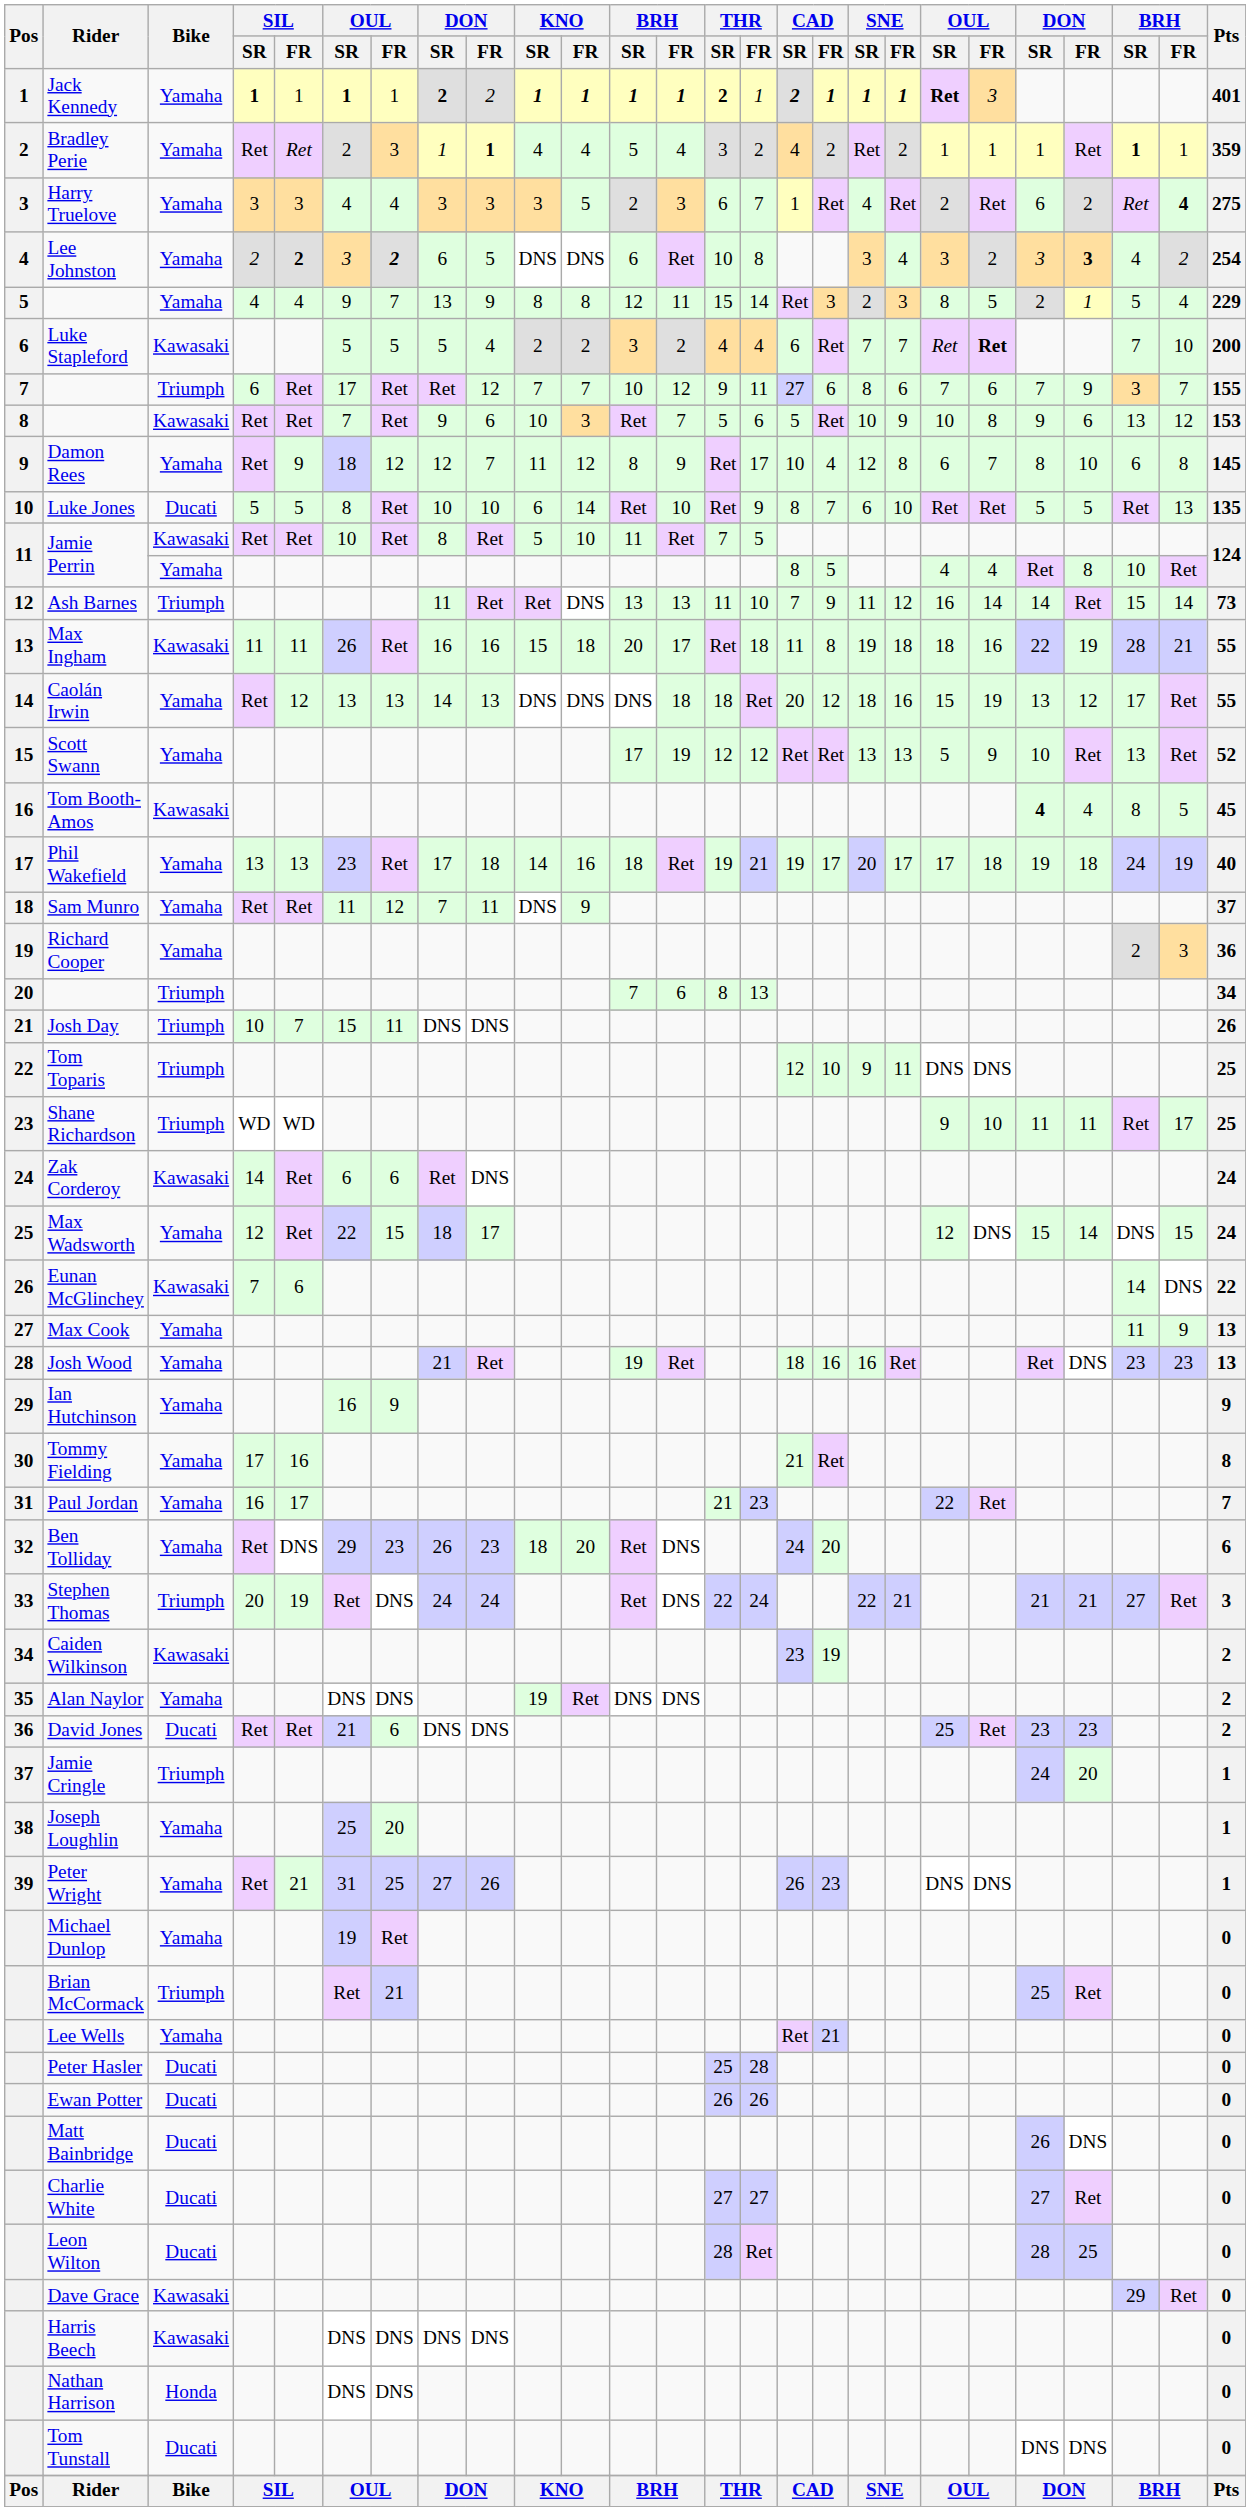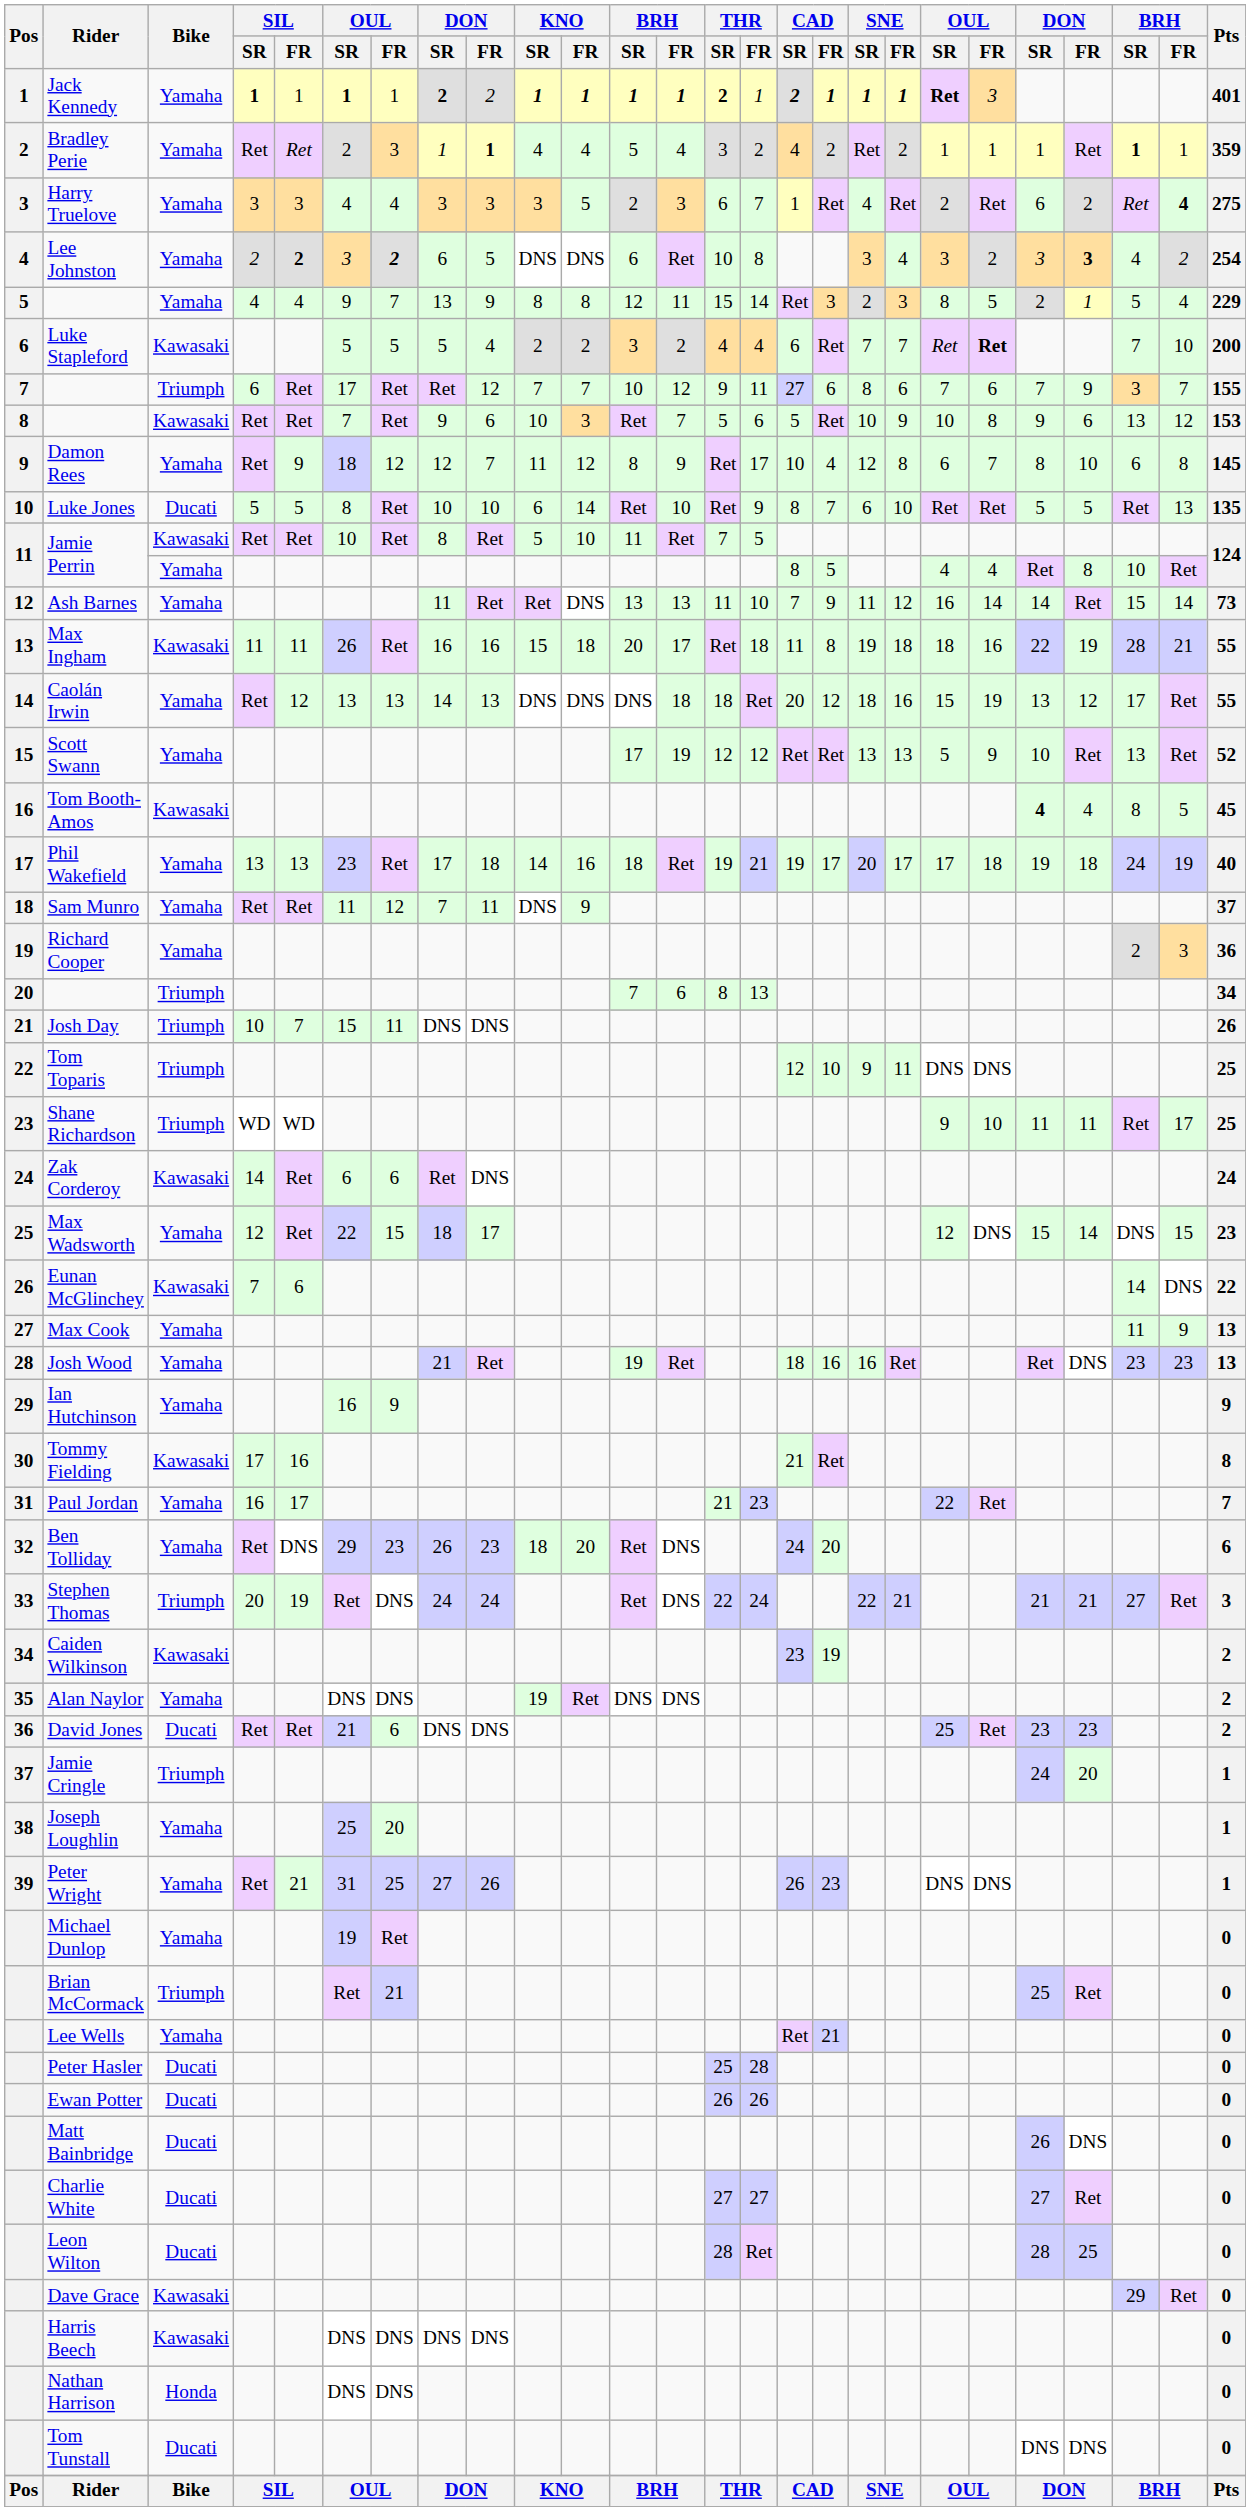Ash Barnes | Bike: Triumph -> Yamaha
Max Wadsworth | Pts: 24 -> 23
Tommy Fielding | Bike: Yamaha -> Kawasaki
